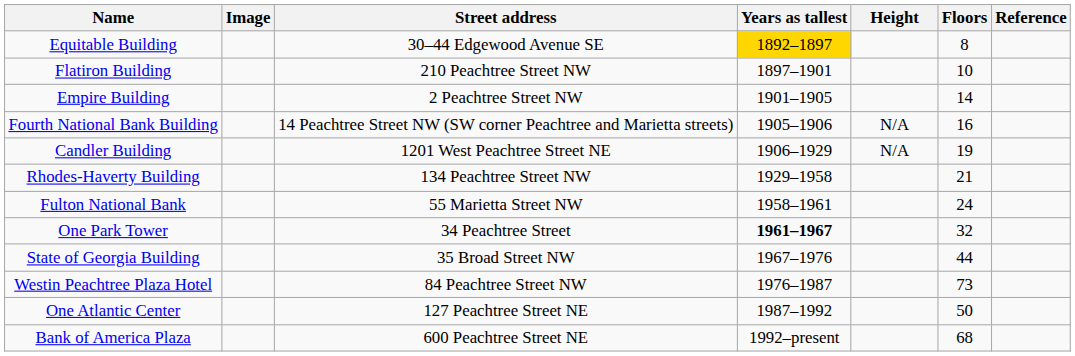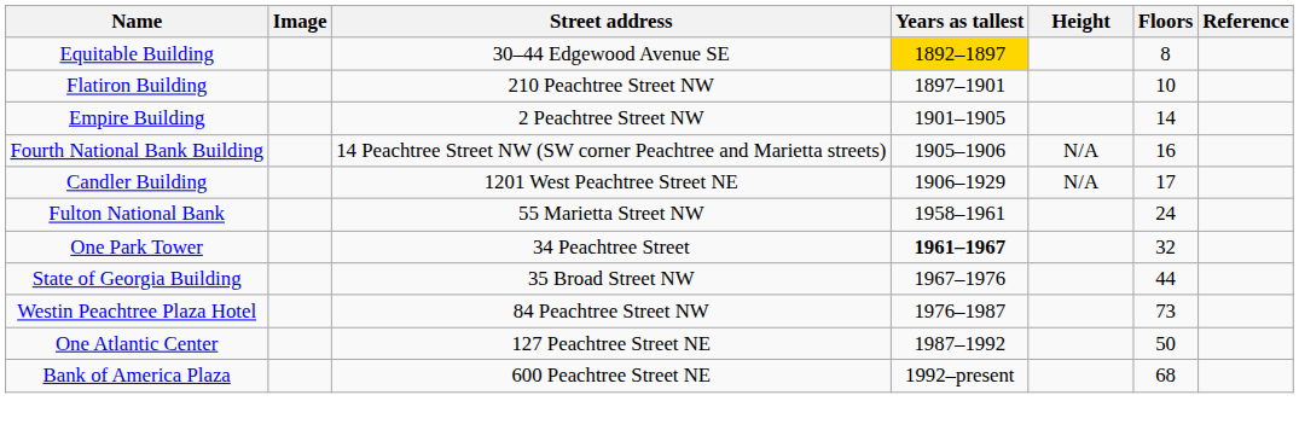Candler Building | Floors: 19 -> 17
- row: Rhodes-Haverty Building | 134 Peachtree Street NW | 1929–1958 | 21
